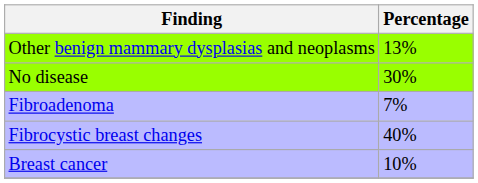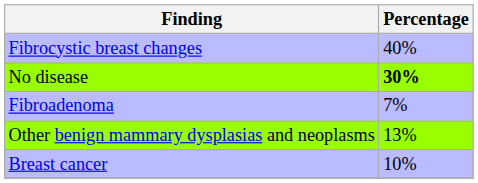rows swapped: Fibrocystic breast changes <-> Other benign mammary dysplasias and neoplasms
No disease | Percentage: normal -> bold
